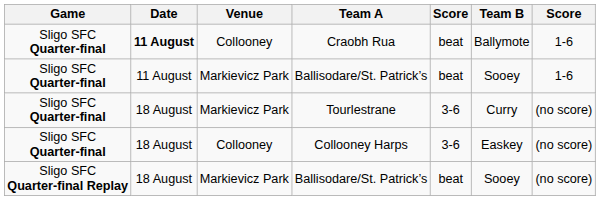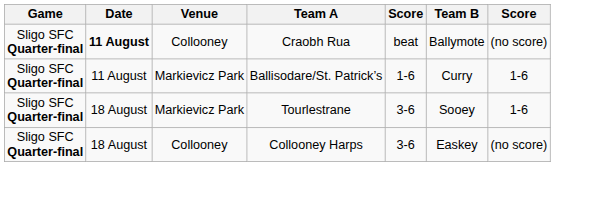Craobh Rua | column 7: 1-6 -> (no score)
Sligo SFC Quarter-final / Ballisodare/St. Patrick’s | column 5: beat -> 1-6
Sligo SFC Quarter-final / Ballisodare/St. Patrick’s | Team B: Sooey -> Curry
Tourlestrane | Team B: Curry -> Sooey
Tourlestrane | column 7: (no score) -> 1-6
- row: Sligo SFC Quarter-final Replay | 18 August | Markievicz Park | Ballisodare/St. Patrick’s | beat | Sooey | (no score)
